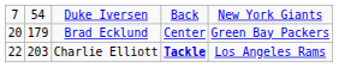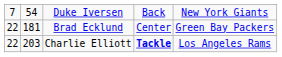Brad Ecklund | column 1: 20 -> 22
Brad Ecklund | column 2: 179 -> 181
